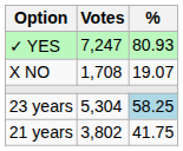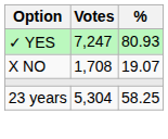23 years | %: lightblue background -> no background
- row: 21 years | 3,802 | 41.75
